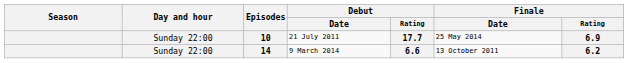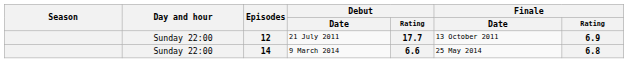21 July 2011 | Episodes: 10 -> 12
21 July 2011 | Finale / Date: 25 May 2014 -> 13 October 2011
9 March 2014 | Finale / Date: 13 October 2011 -> 25 May 2014
9 March 2014 | Finale / Rating: 6.2 -> 6.8
